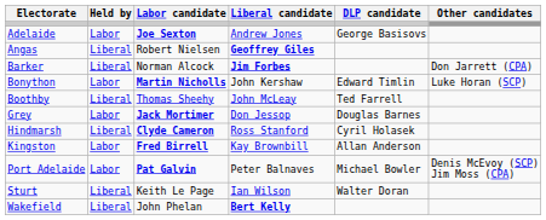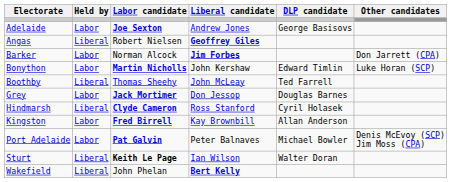Barker | Held by: Liberal -> Labor
Sturt | Labor candidate: normal -> bold
